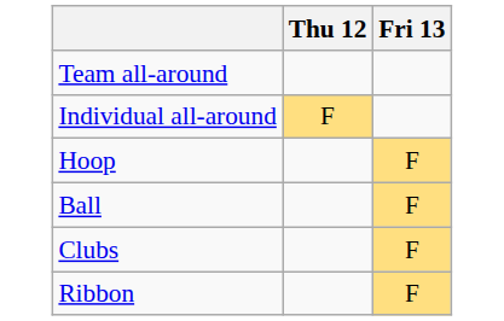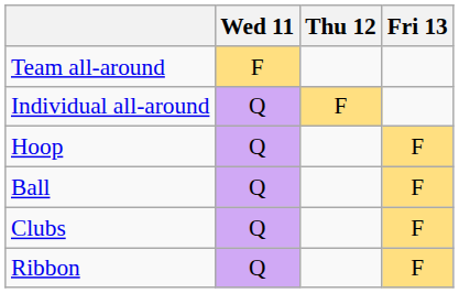+ column: Wed 11 | F | Q | Q | Q | Q | Q
